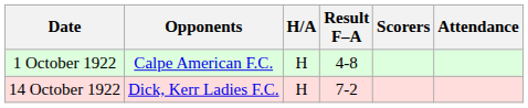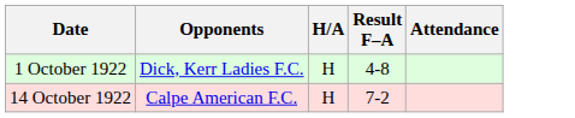- column: Scorers
1 October 1922 | Opponents: Calpe American F.C. -> Dick, Kerr Ladies F.C.
14 October 1922 | Opponents: Dick, Kerr Ladies F.C. -> Calpe American F.C.
